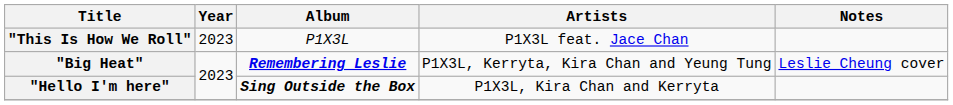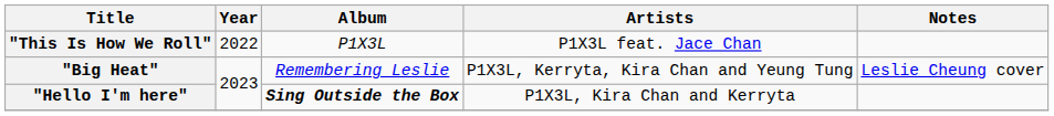"This Is How We Roll" | Year: 2023 -> 2022
"Big Heat" | Album: bold -> normal
